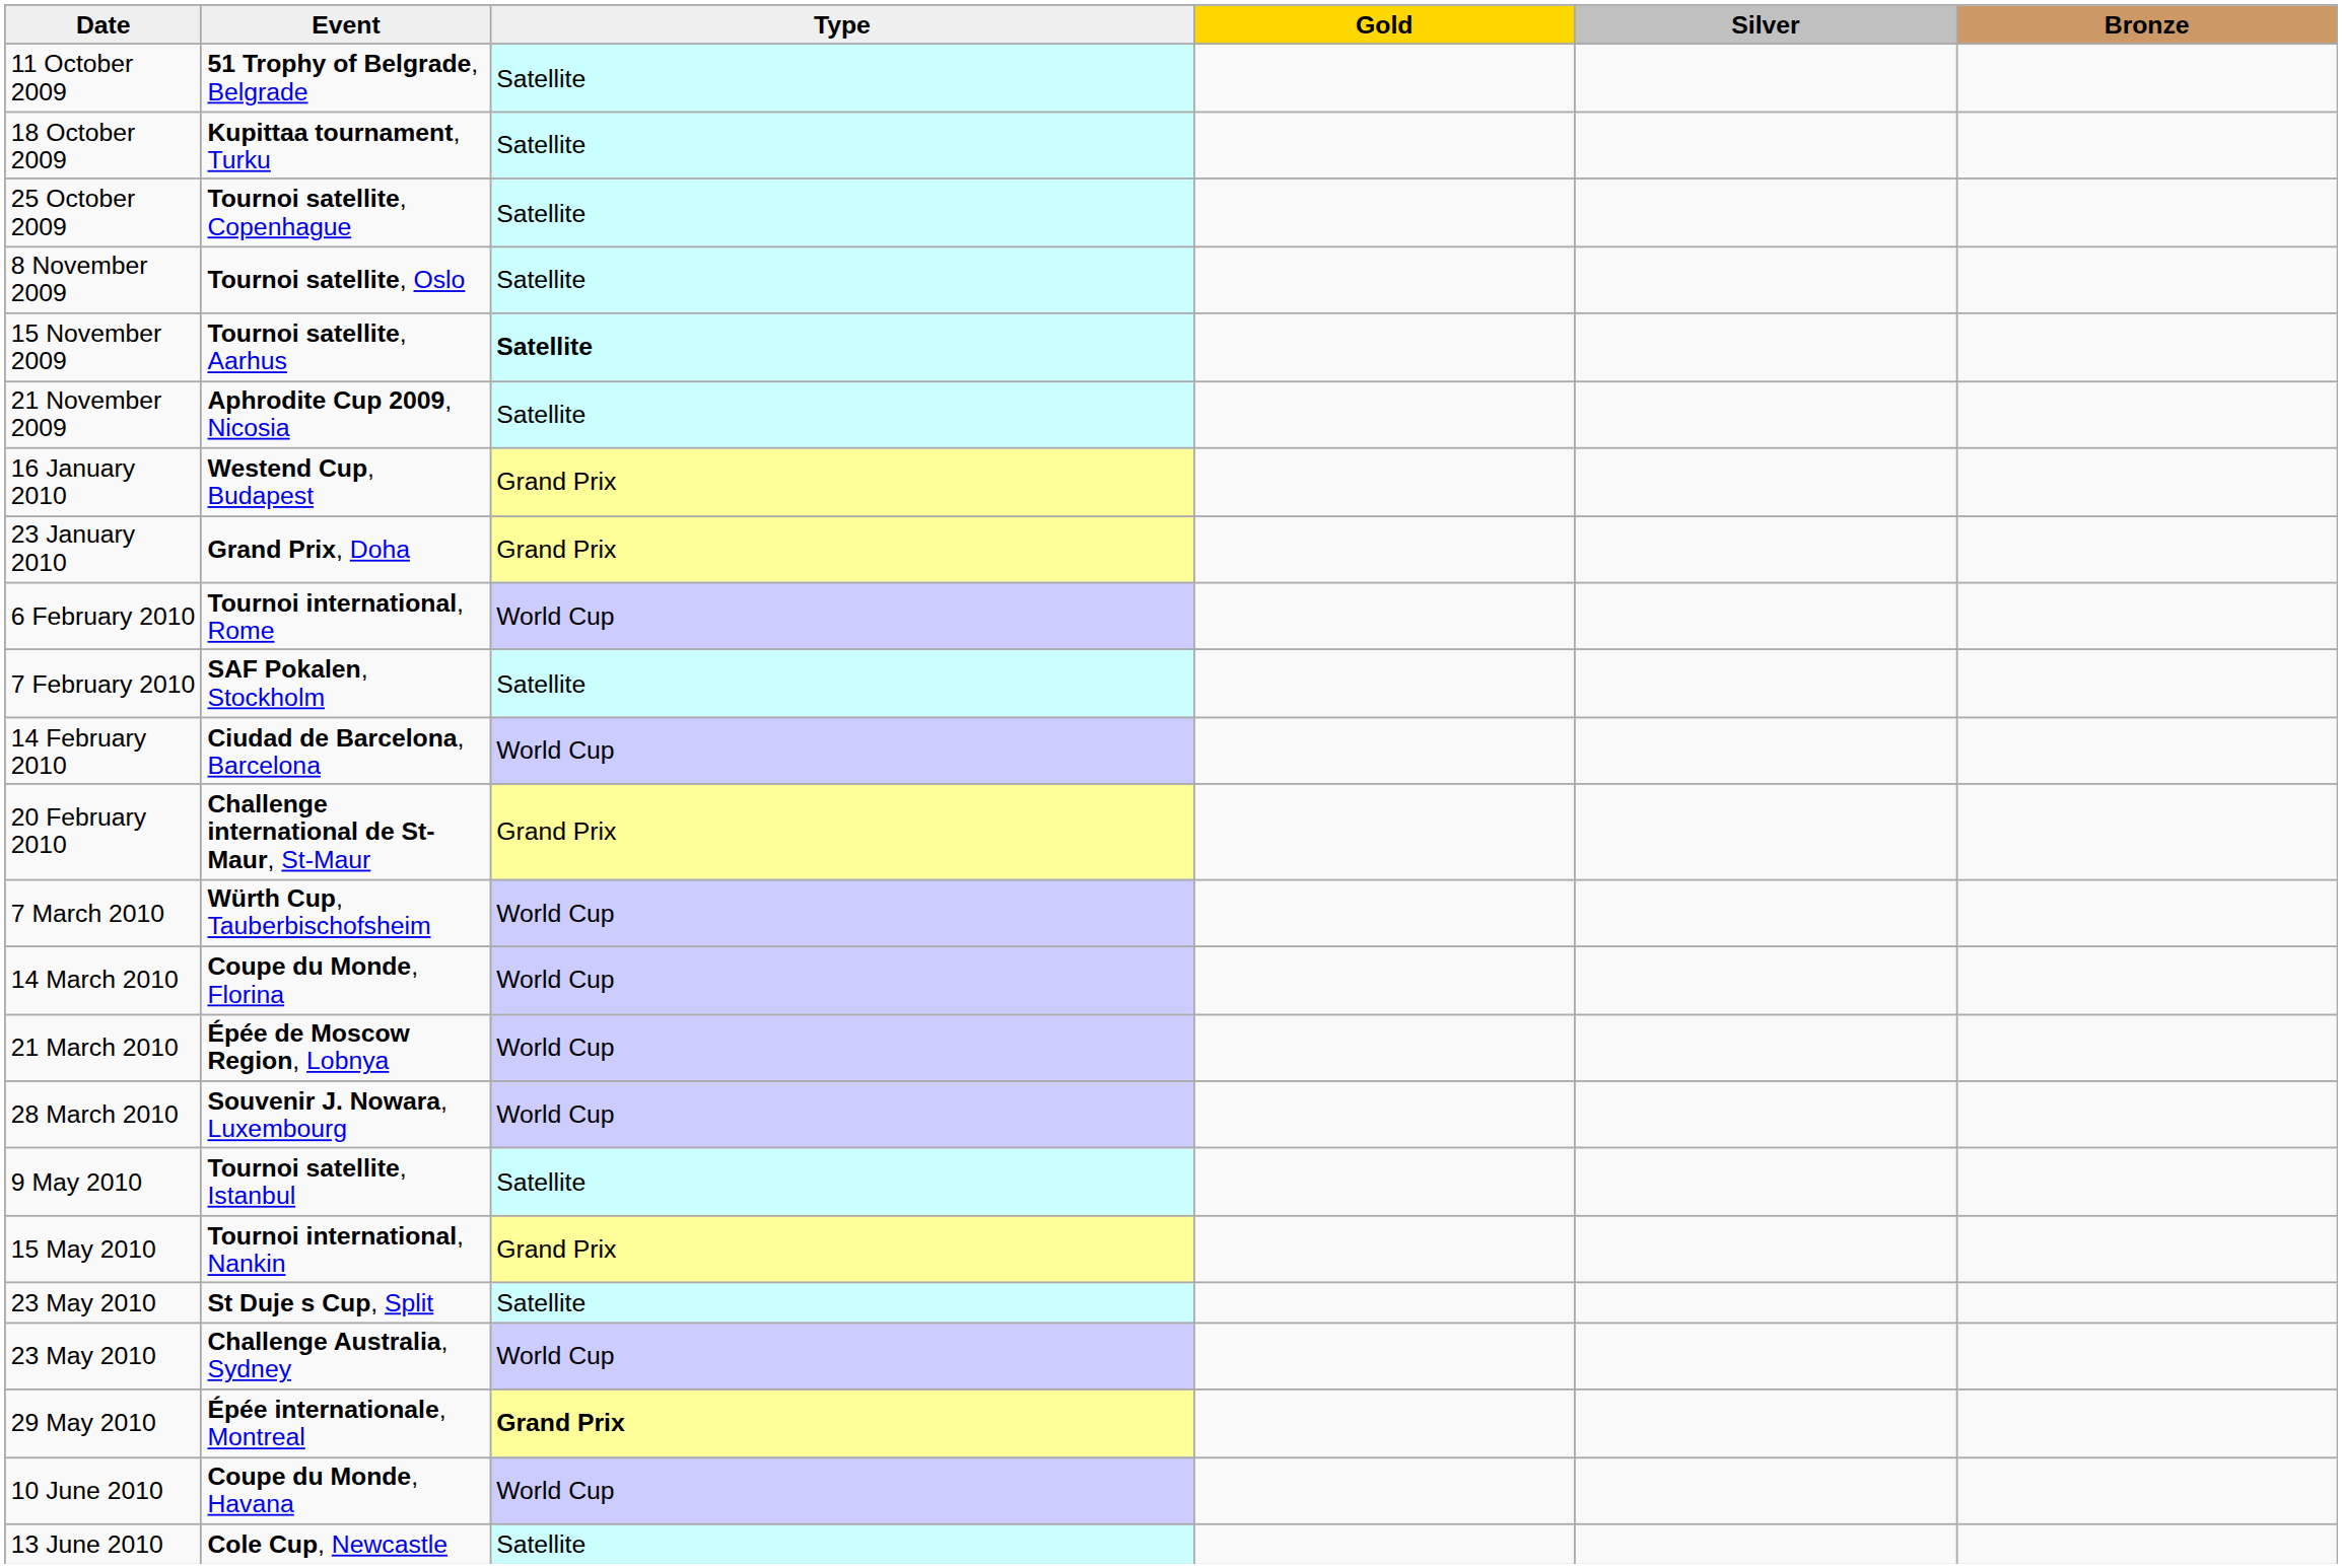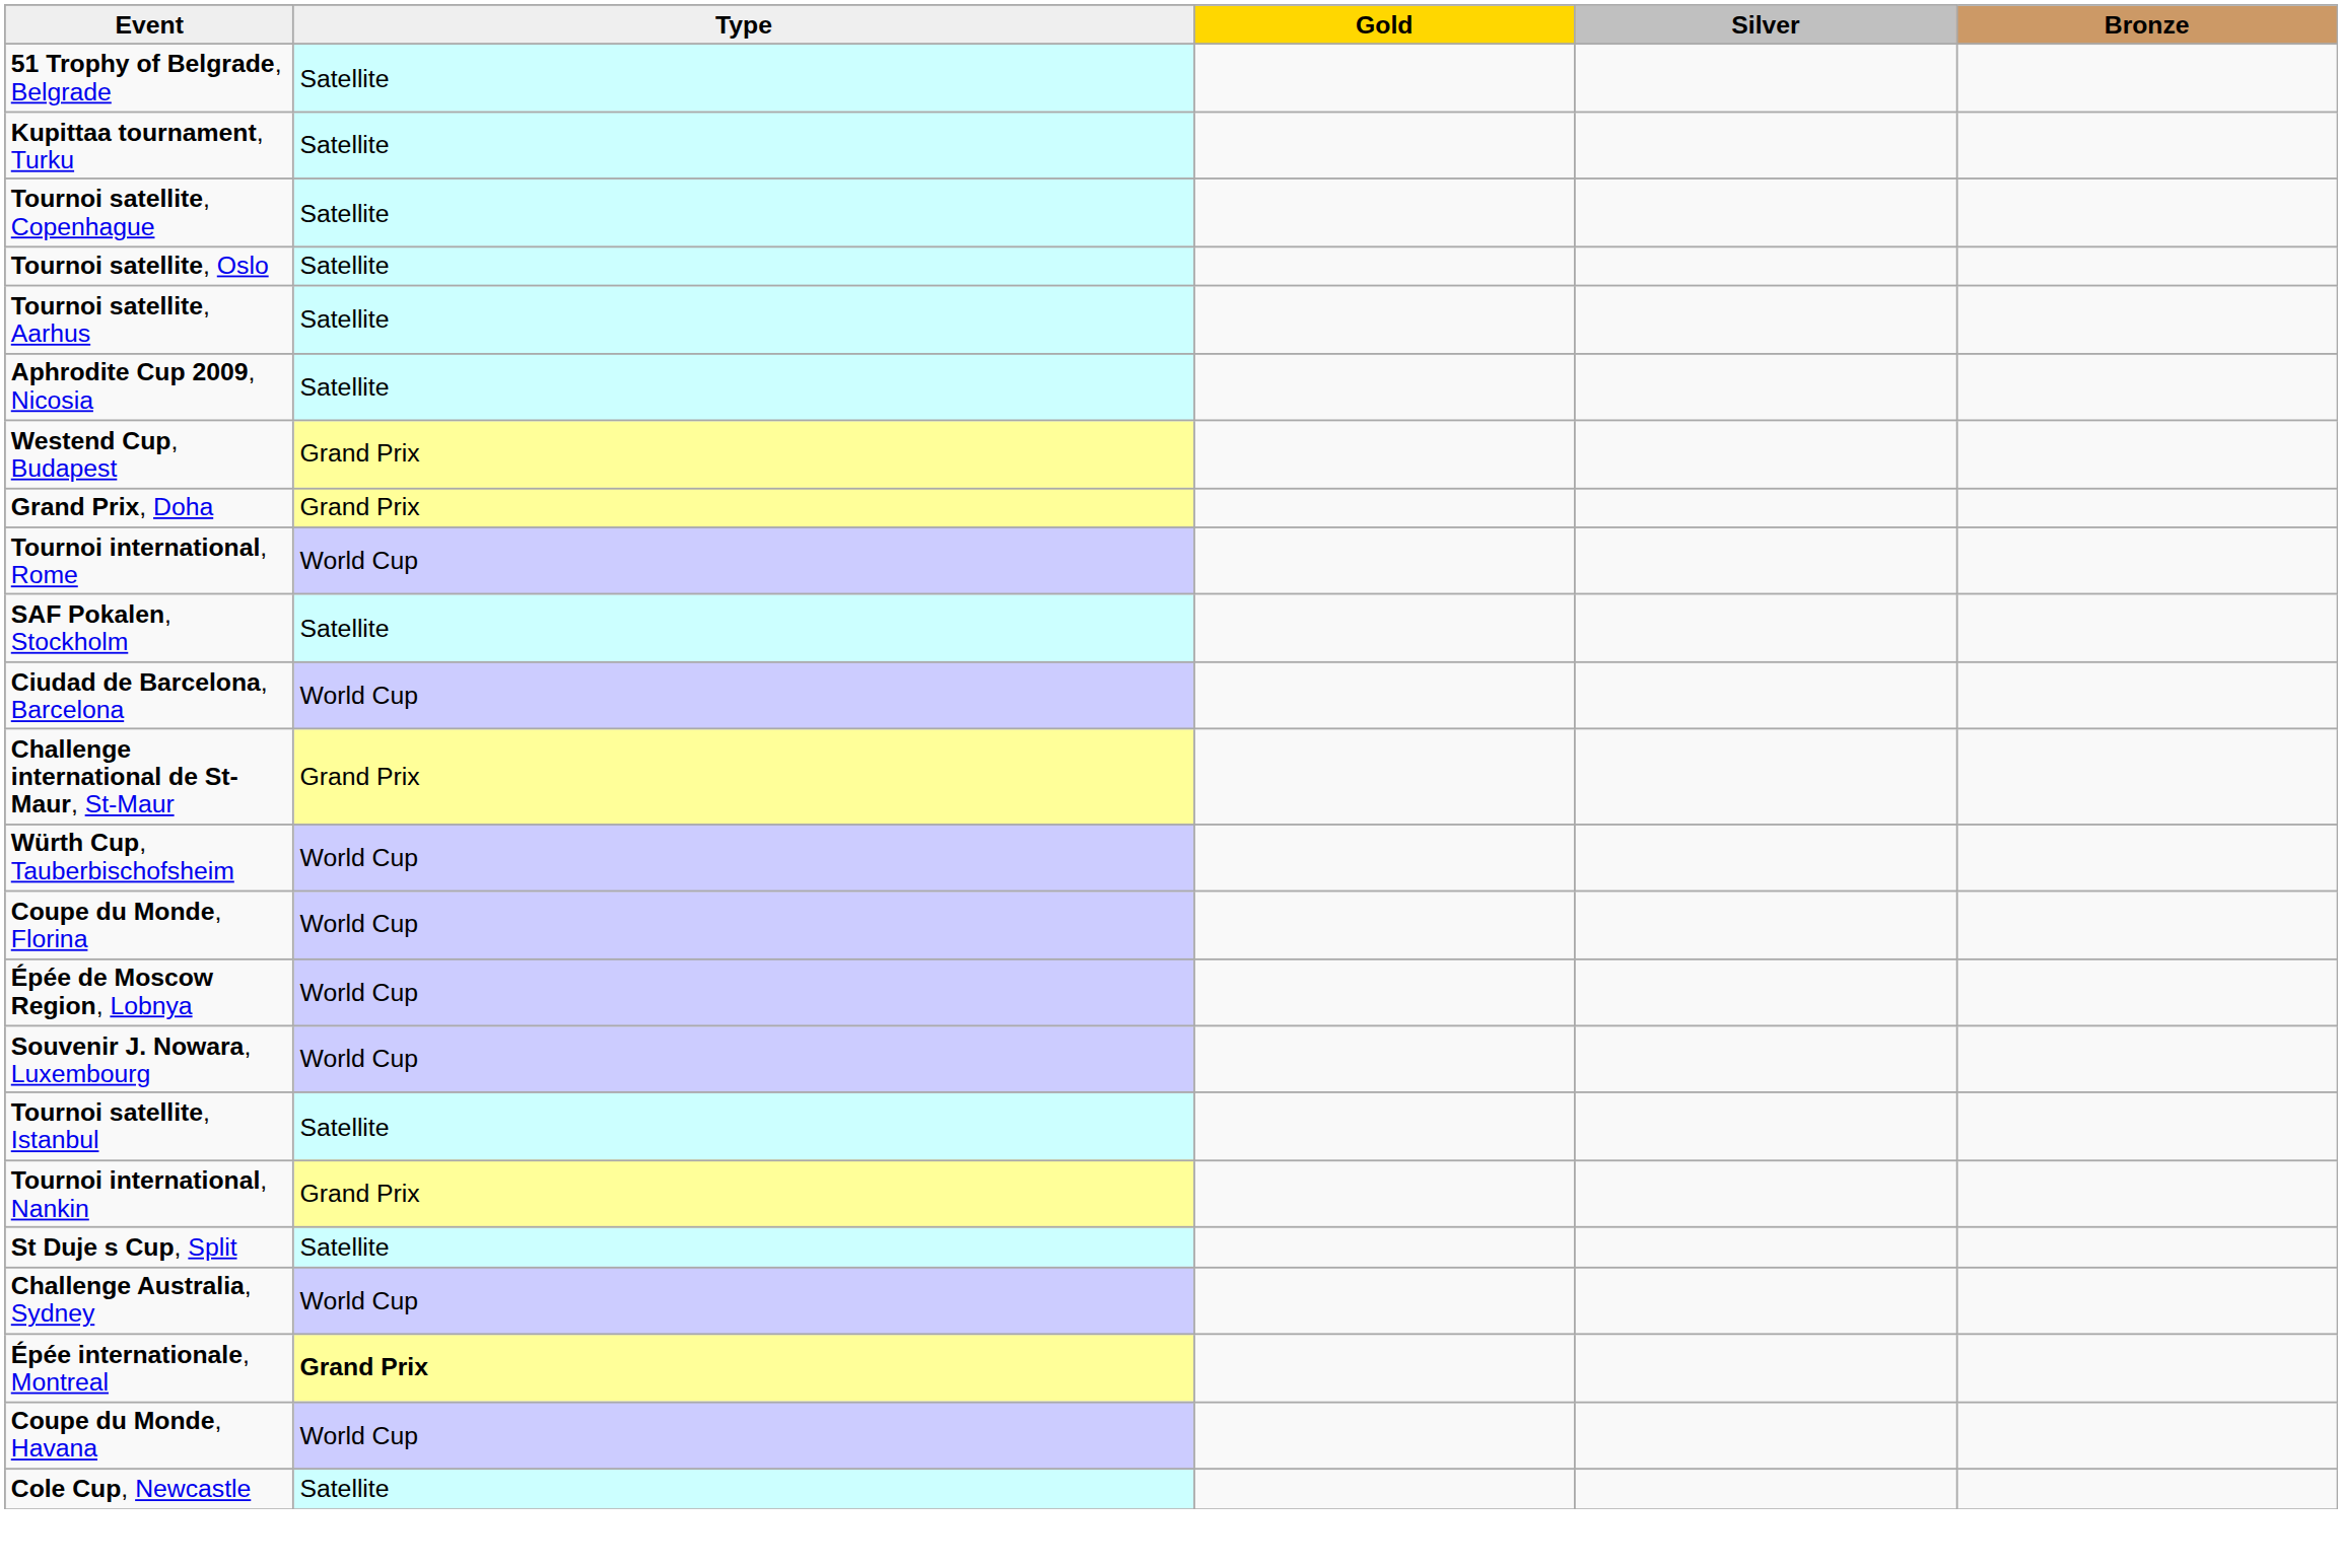- column: Date | 11 October 2009 | 18 October 2009 | 25 October 2009 | 8 November 2009 | 15 November 2009 | 21 November 2009 | 16 January 2010 | 23 January 2010 | 6 February 2010 | 7 February 2010 | 14 February 2010 | 20 February 2010 | 7 March 2010 | 14 March 2010 | 21 March 2010 | 28 March 2010 | 9 May 2010 | 15 May 2010 | 23 May 2010 | 23 May 2010 | 29 May 2010 | 10 June 2010 | 13 June 2010
Tournoi satellite, Aarhus | Type: bold -> normal
